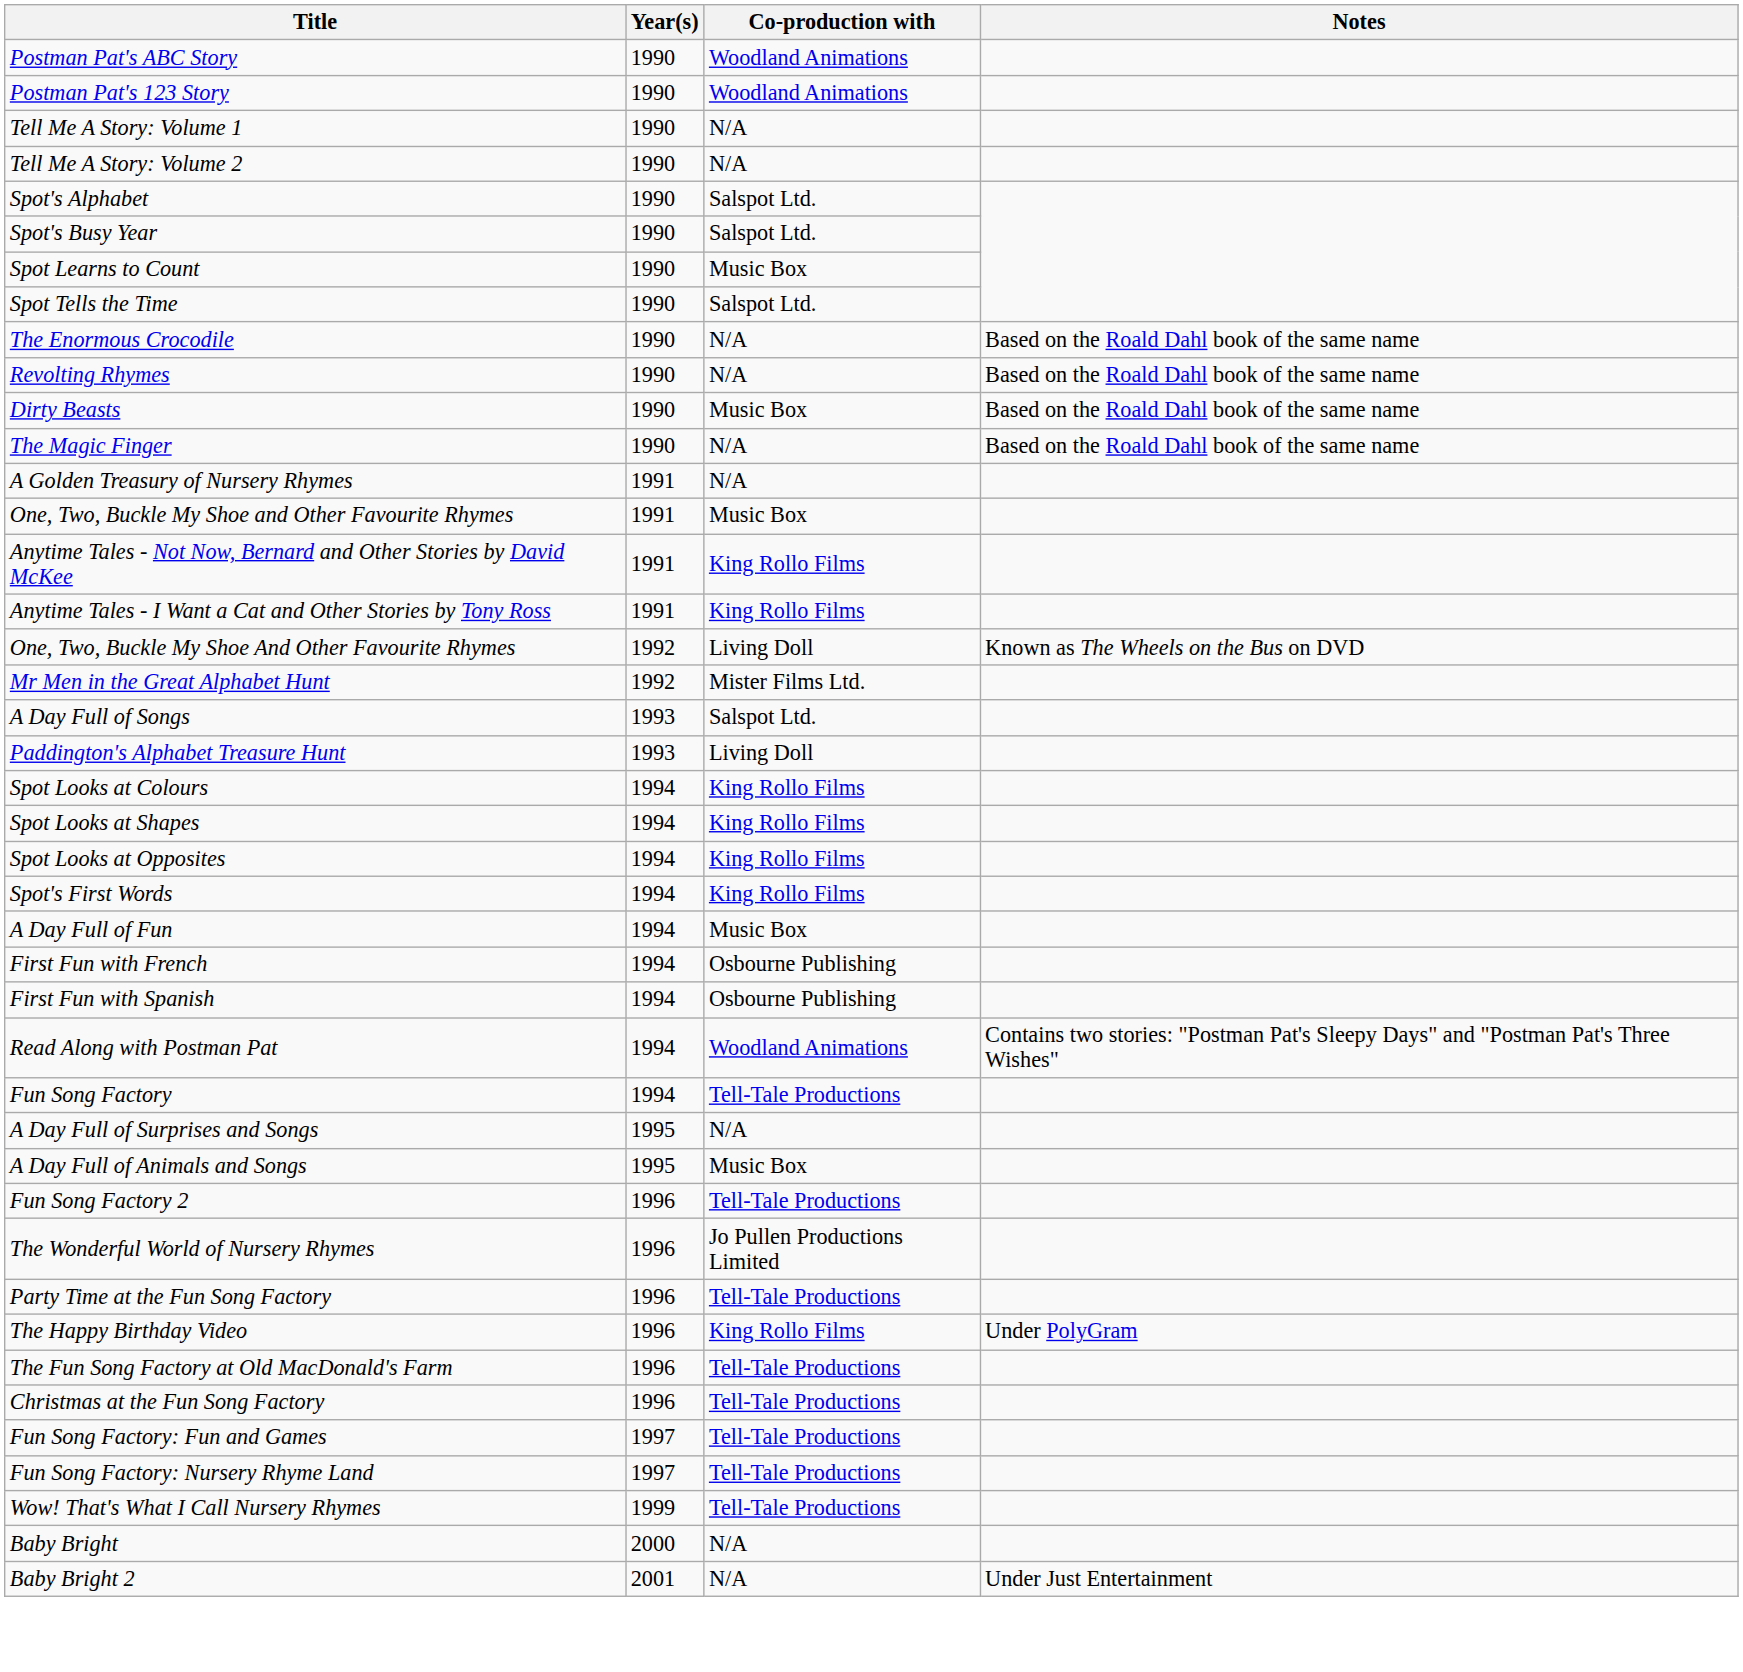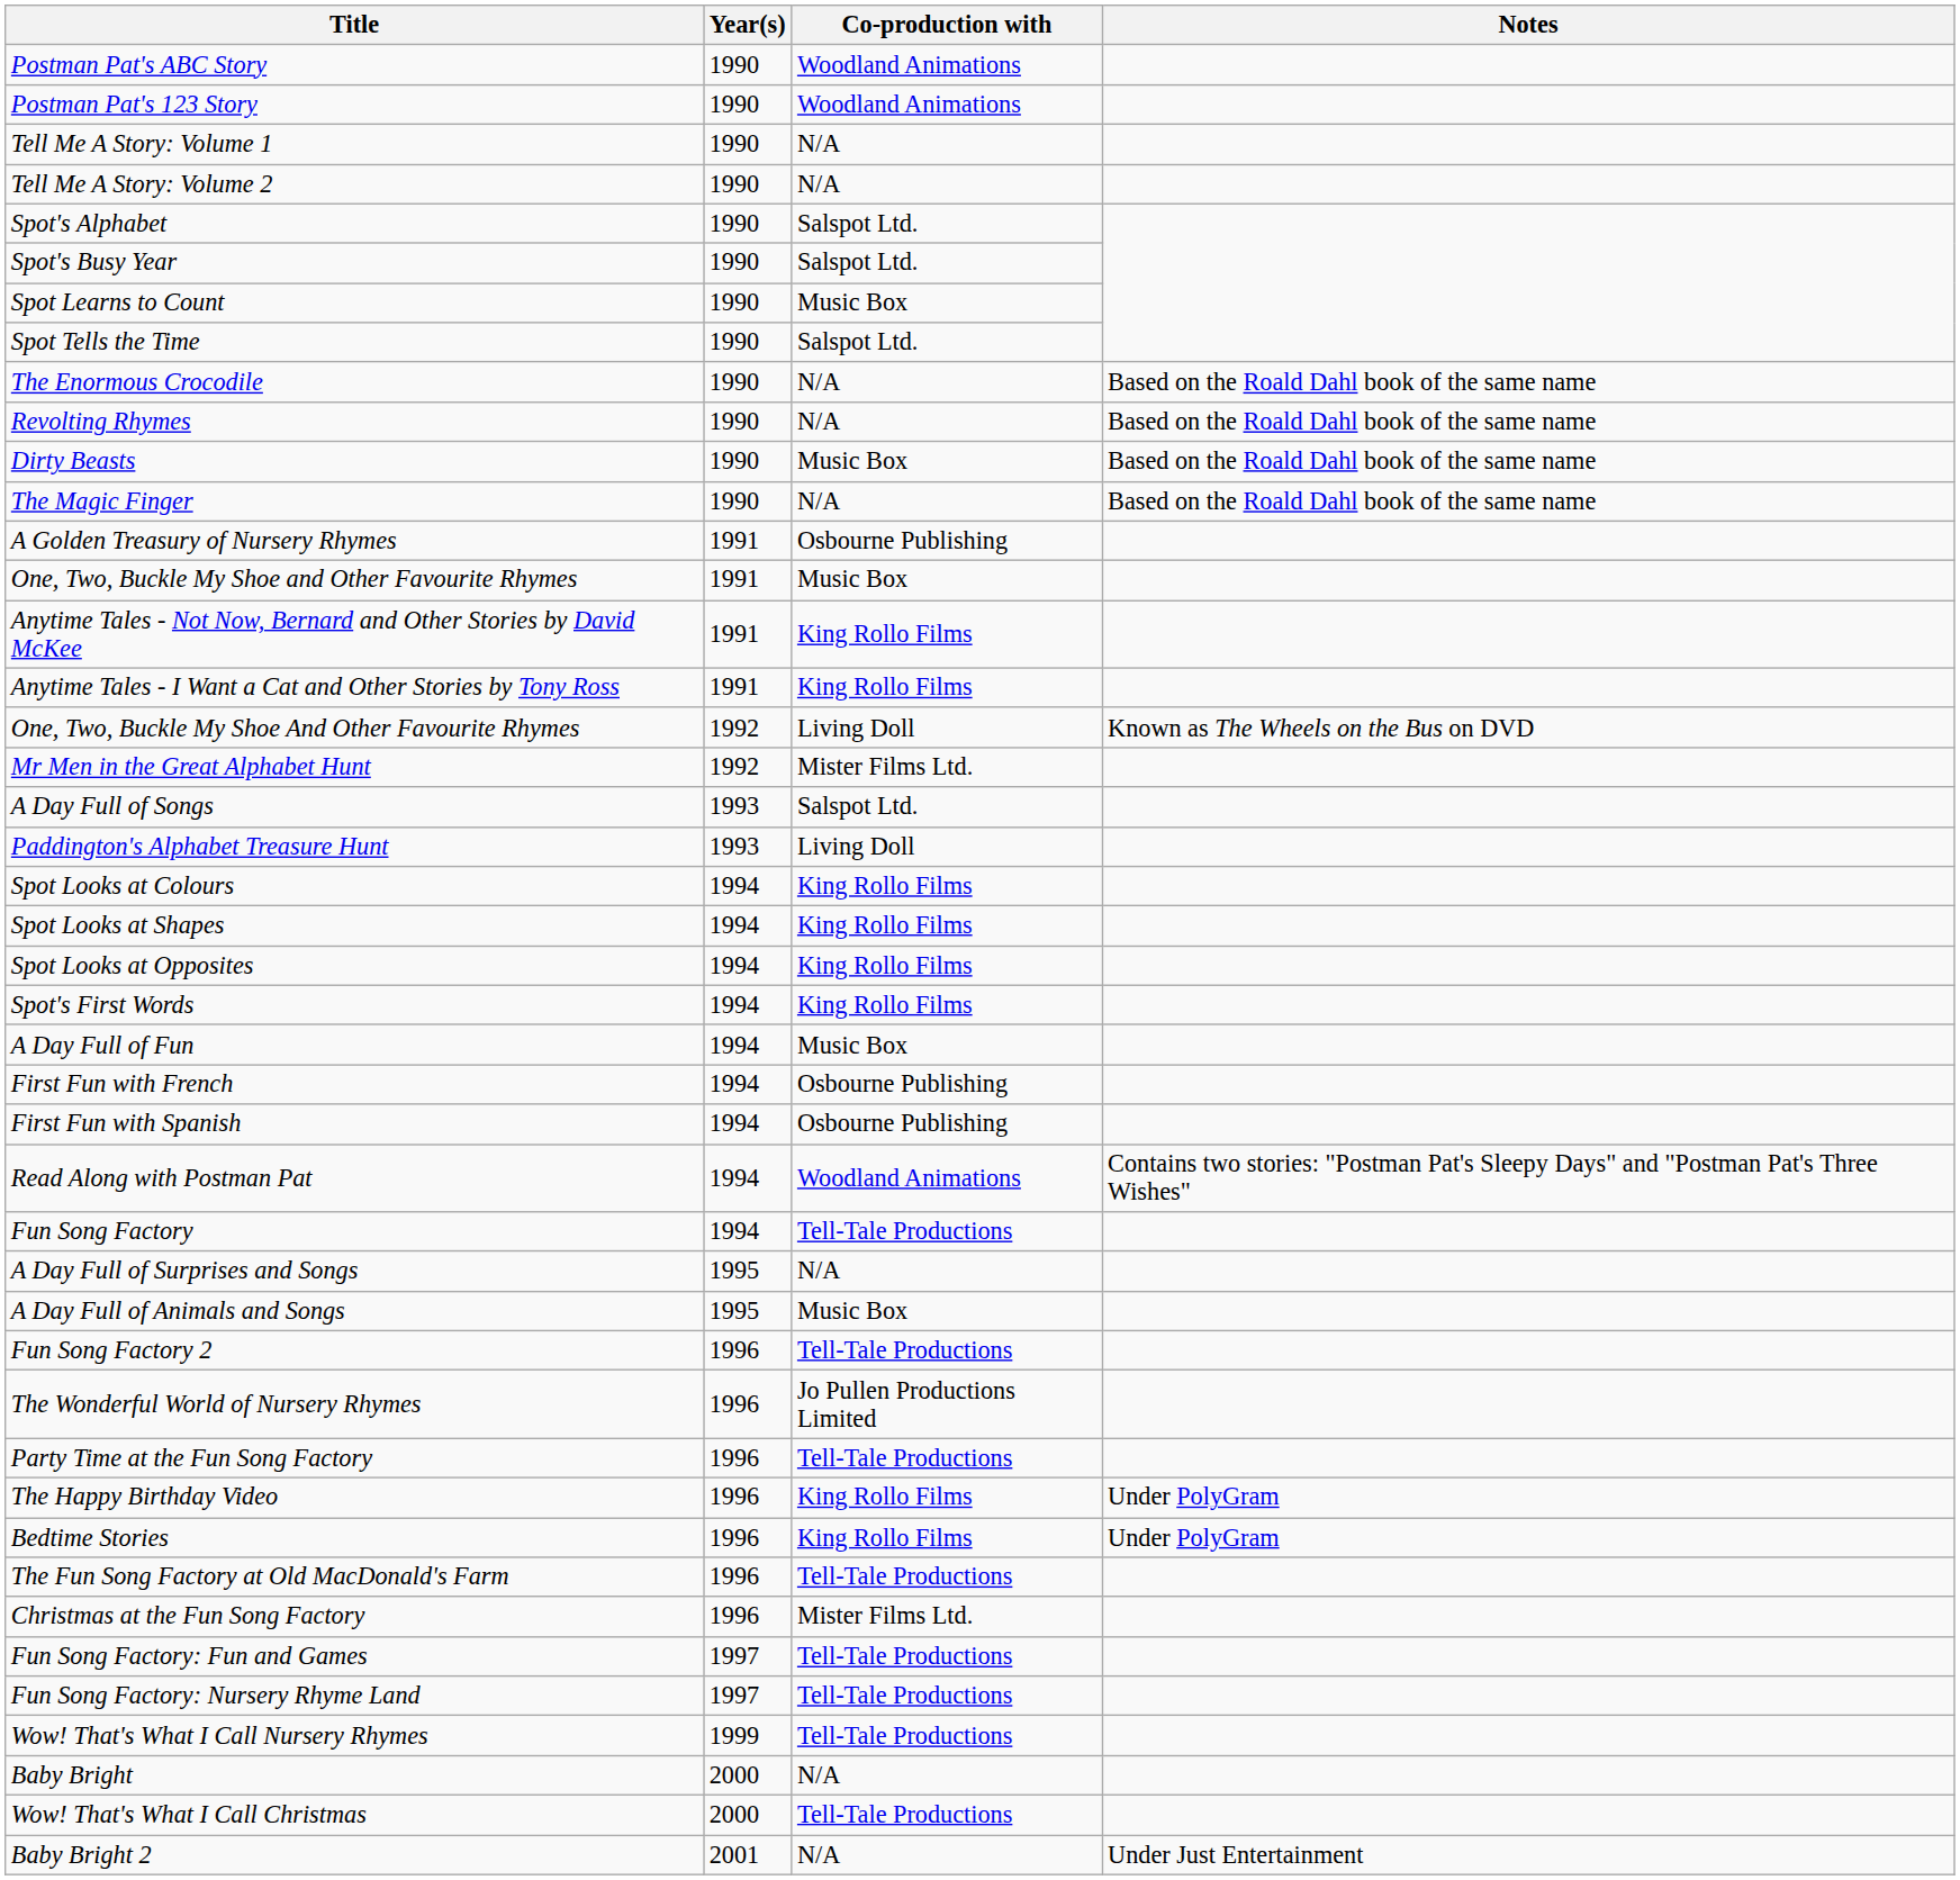A Golden Treasury of Nursery Rhymes | Co-production with: N/A -> Osbourne Publishing
+ row: Bedtime Stories | 1996 | King Rollo Films | Under PolyGram
Christmas at the Fun Song Factory | Co-production with: Tell-Tale Productions -> Mister Films Ltd.
+ row: Wow! That's What I Call Christmas | 2000 | Tell-Tale Productions
